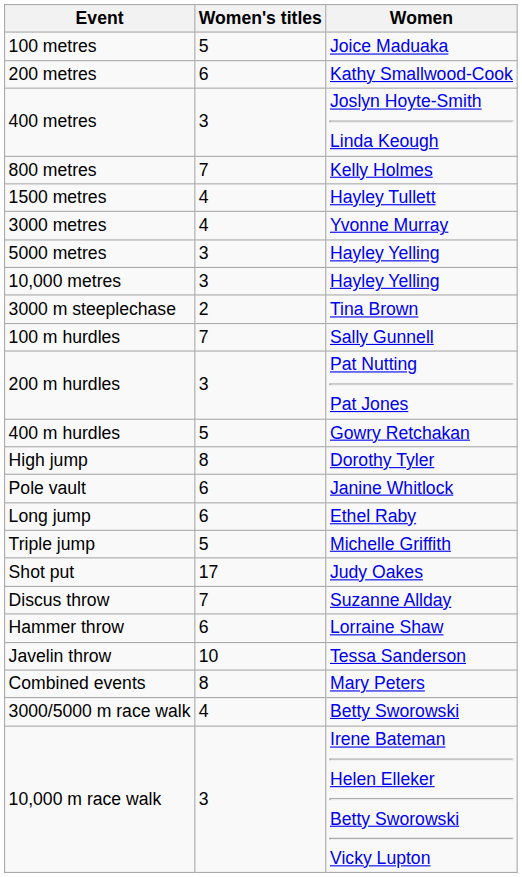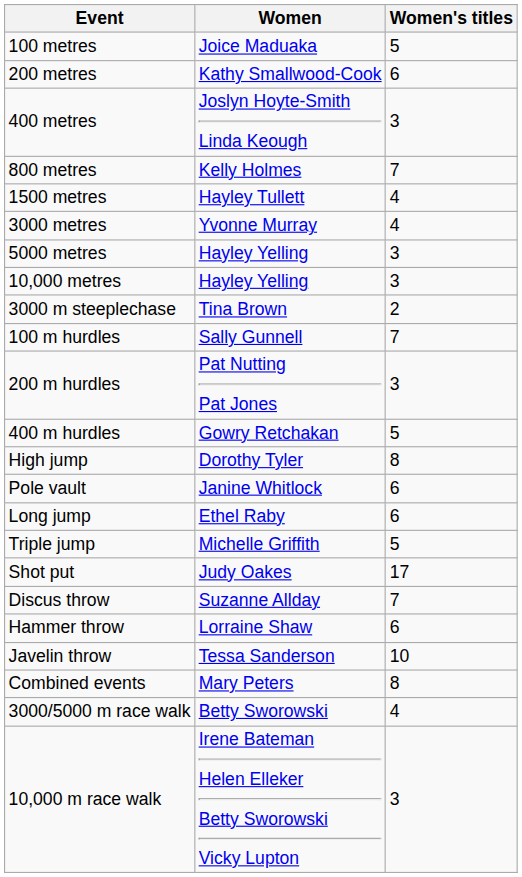columns swapped: Women <-> Women's titles
